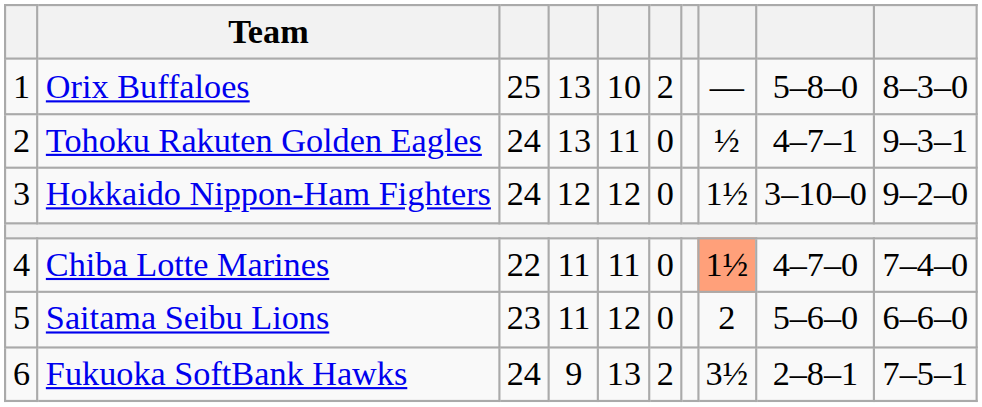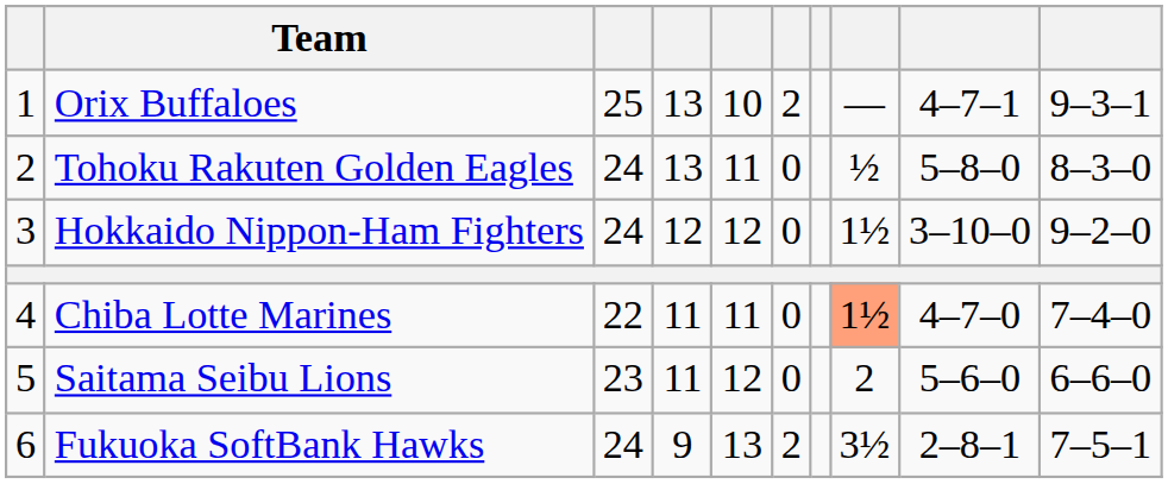Orix Buffaloes | column 9: 5–8–0 -> 4–7–1
Orix Buffaloes | column 10: 8–3–0 -> 9–3–1
Tohoku Rakuten Golden Eagles | column 9: 4–7–1 -> 5–8–0
Tohoku Rakuten Golden Eagles | column 10: 9–3–1 -> 8–3–0
